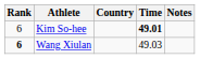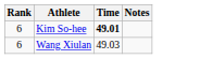- column: Country
Wang Xiulan | Rank: bold -> normal
